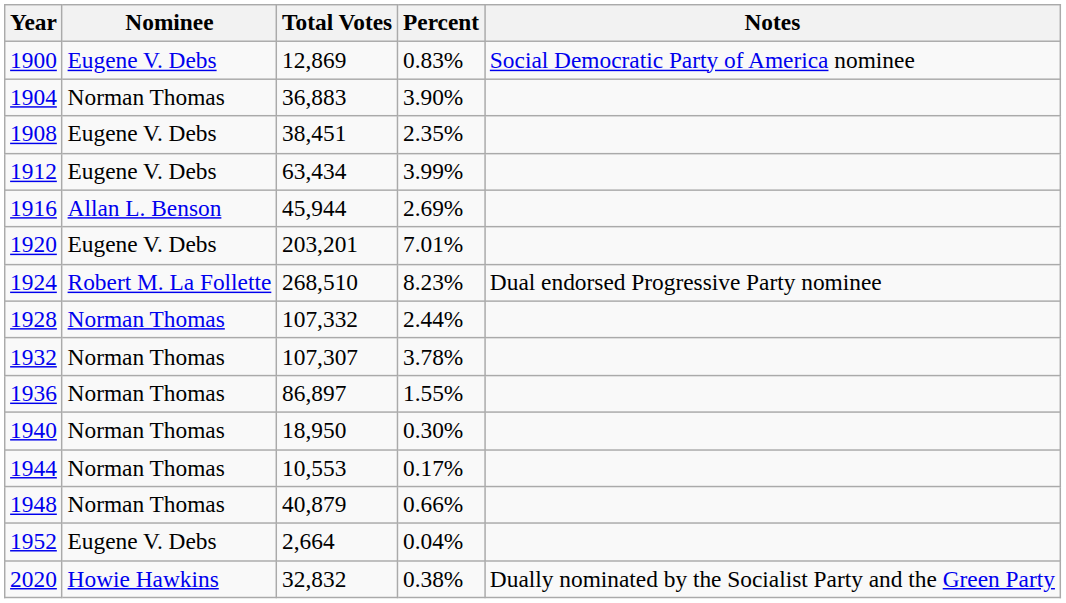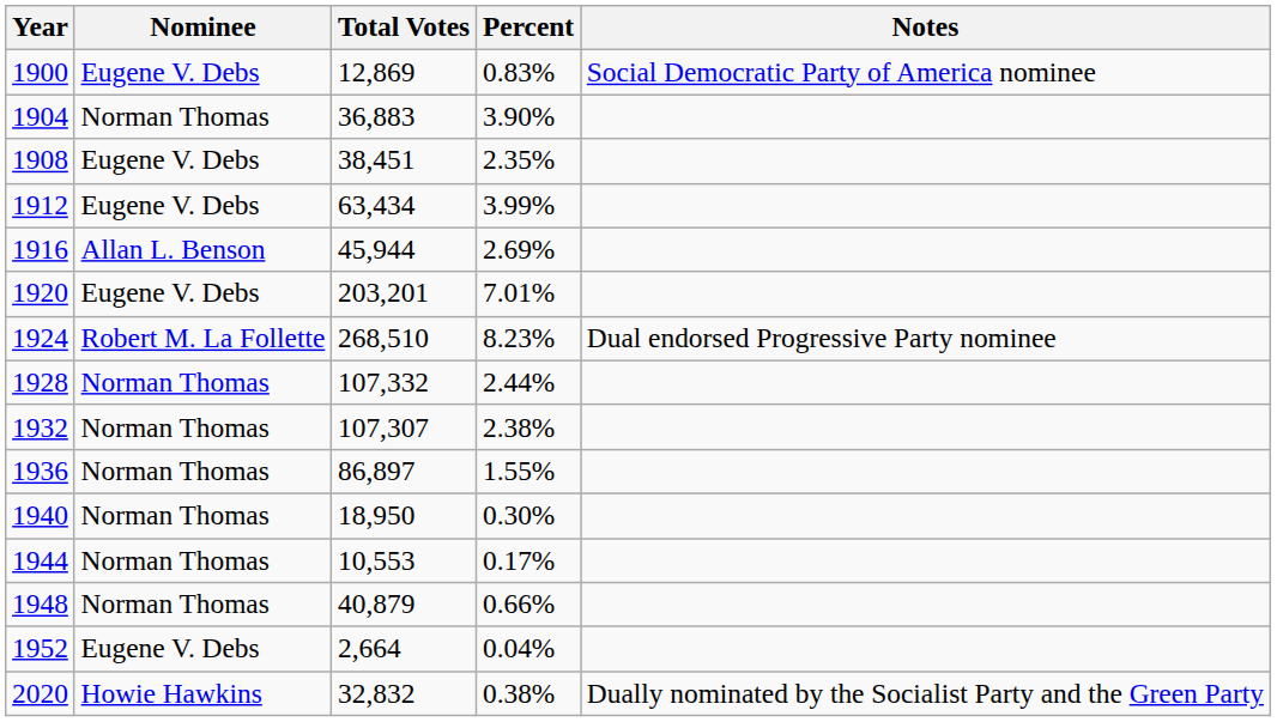1932 | Percent: 3.78% -> 2.38%
